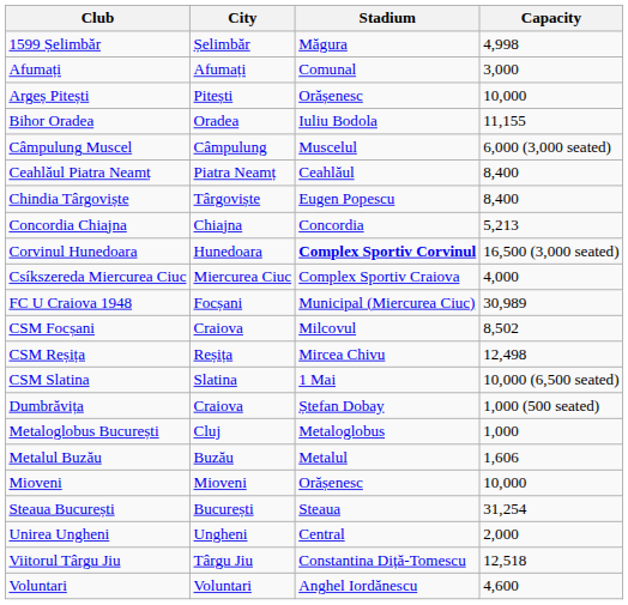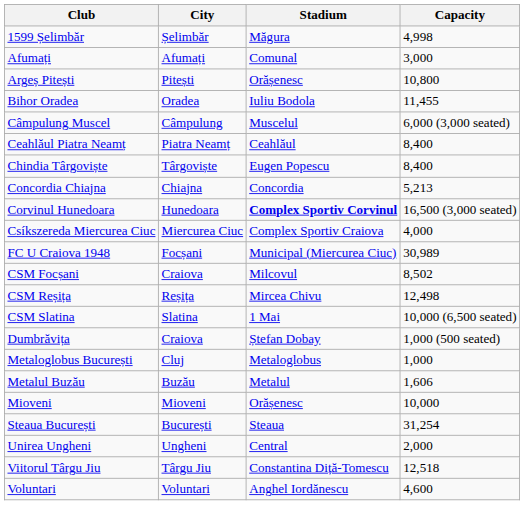Argeș Pitești | Capacity: 10,000 -> 10,800
Bihor Oradea | Capacity: 11,155 -> 11,455
